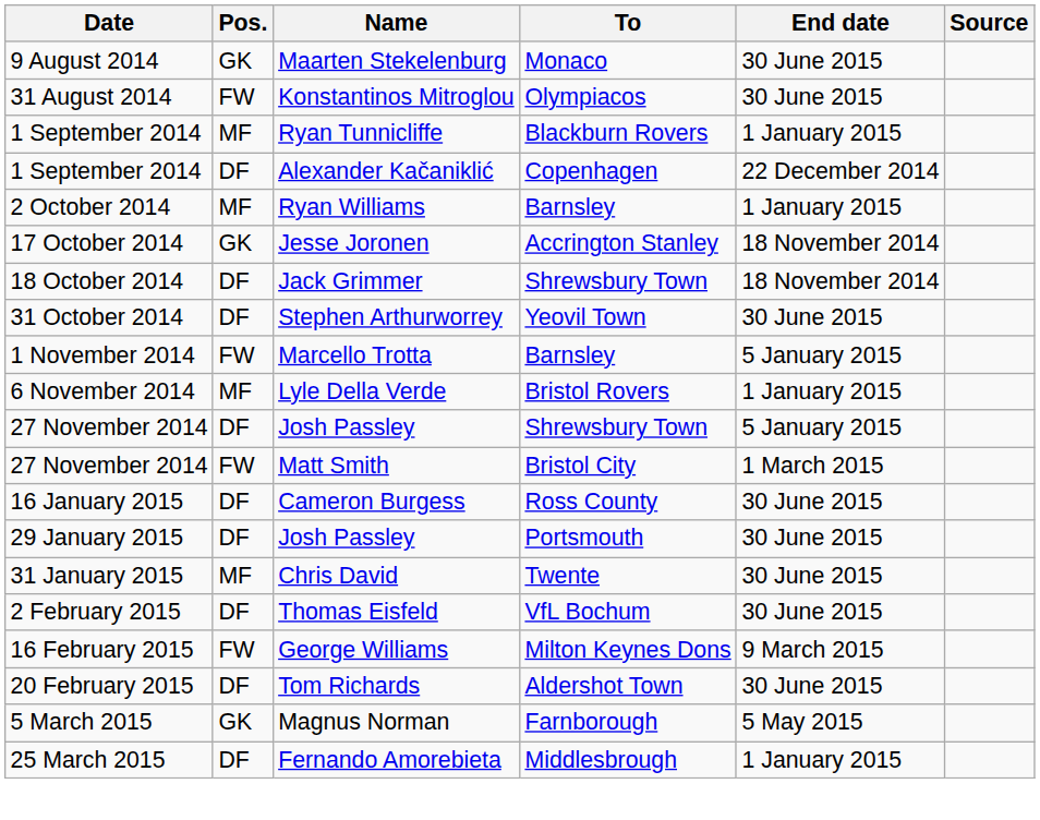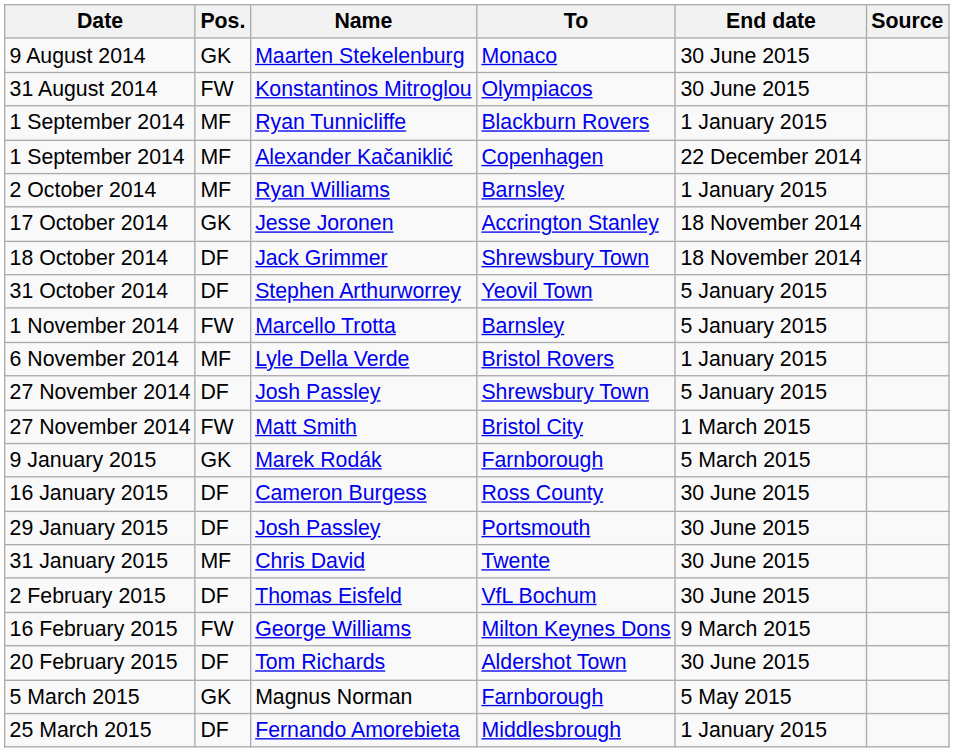Alexander Kačaniklić | Pos.: DF -> MF
Stephen Arthurworrey | End date: 30 June 2015 -> 5 January 2015
+ row: 9 January 2015 | GK | Marek Rodák | Farnborough | 5 March 2015
